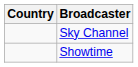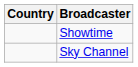rows swapped: Sky Channel <-> Showtime
